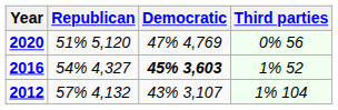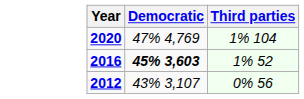- column: Republican | 51% 5,120 | 54% 4,327 | 57% 4,132
2020 | Third parties: 0% 56 -> 1% 104
2012 | Third parties: 1% 104 -> 0% 56
